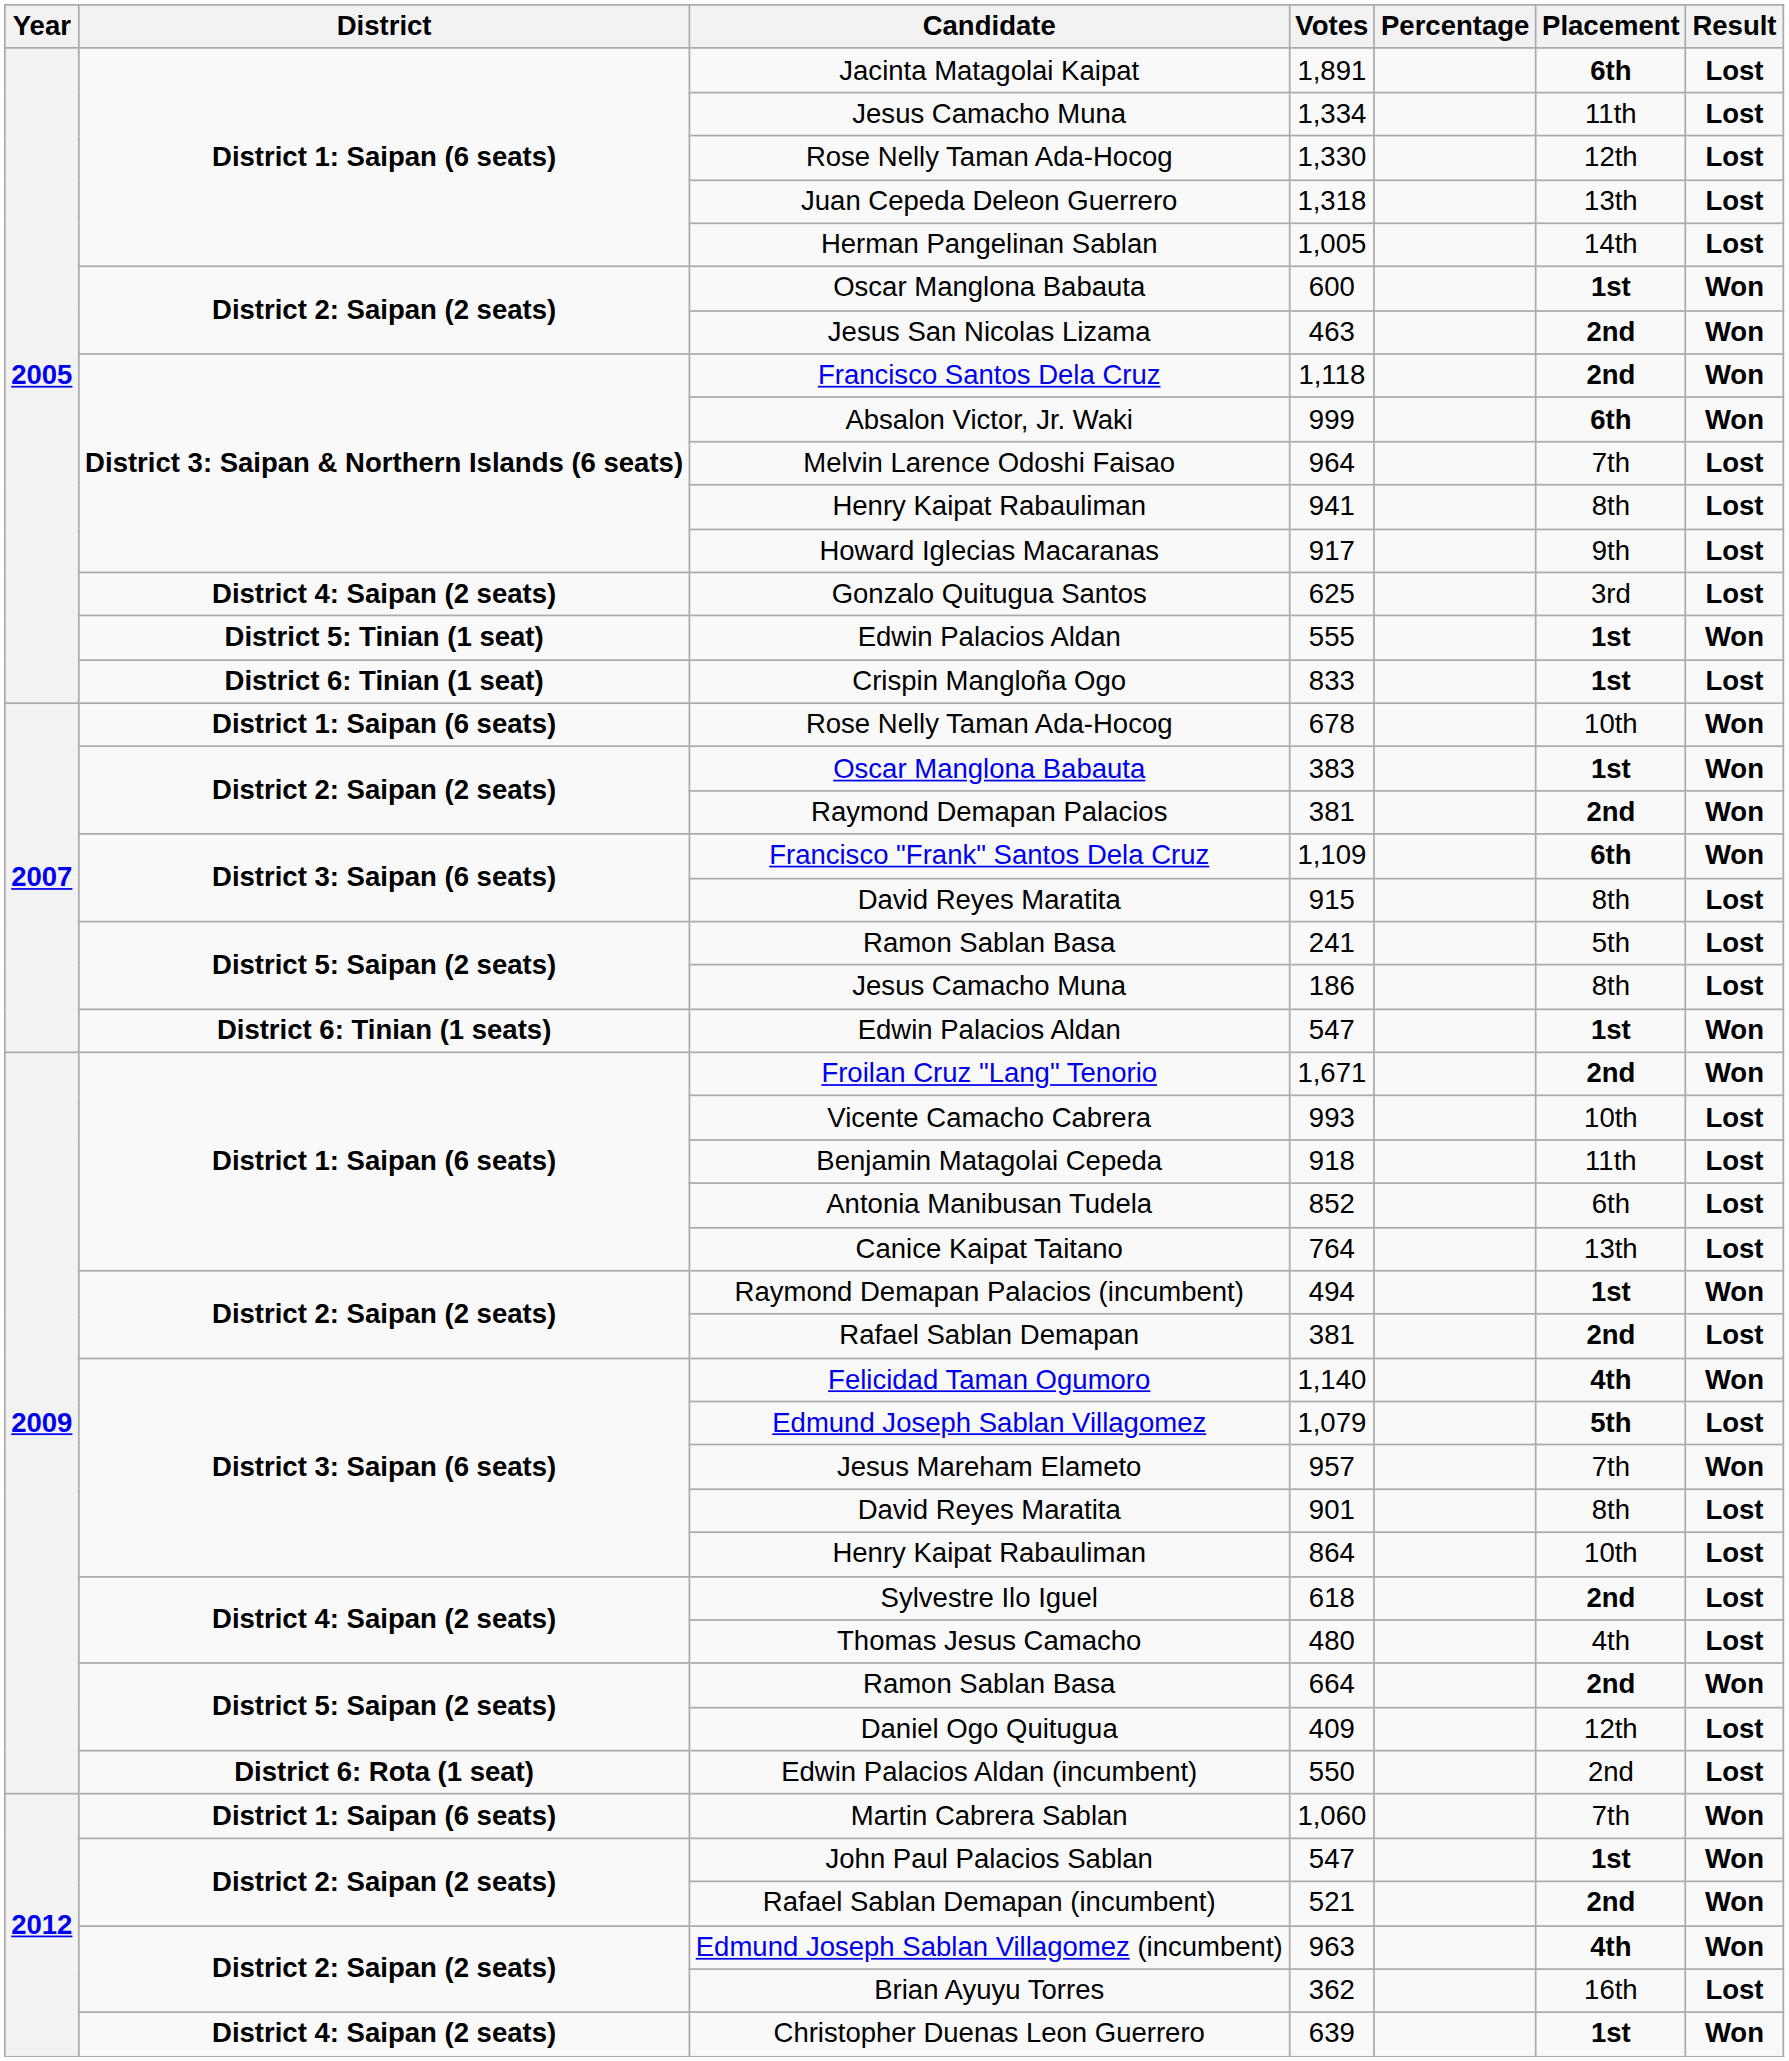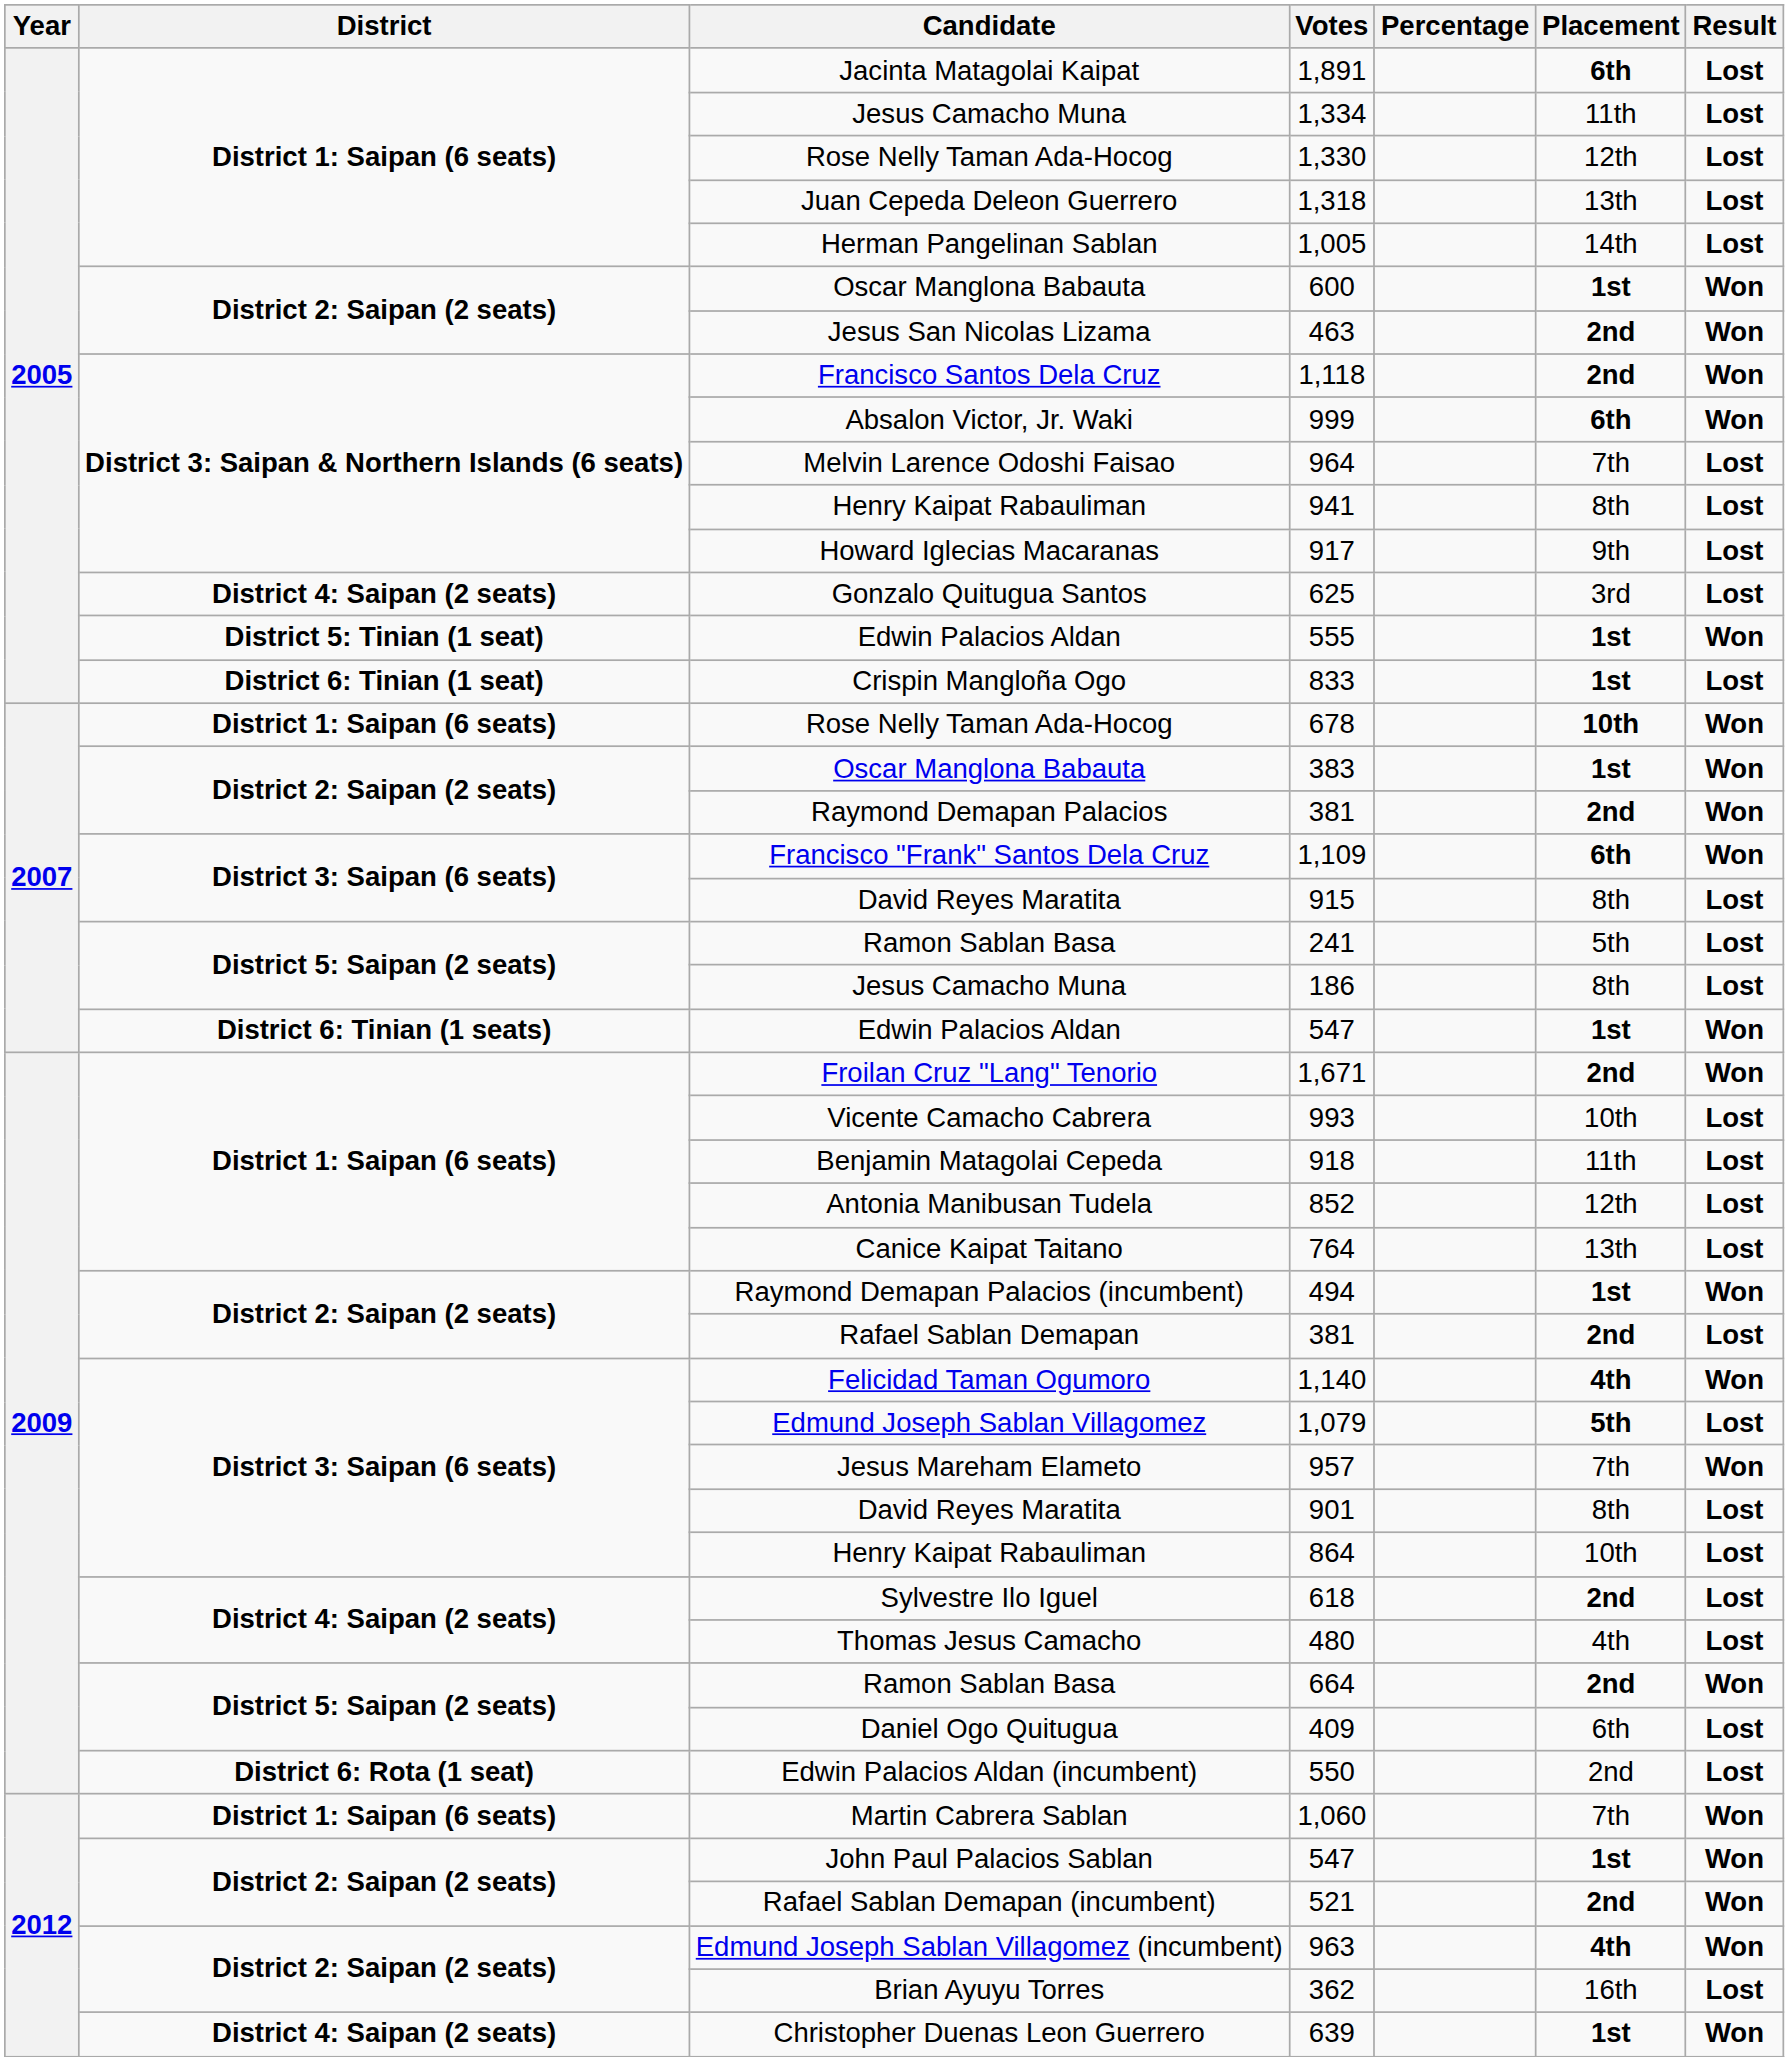678 | Placement: normal -> bold
852 | Placement: 6th -> 12th
409 | Placement: 12th -> 6th
